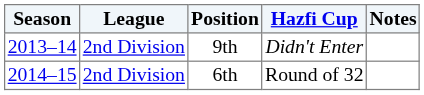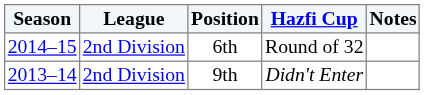rows swapped: 9th <-> 6th
